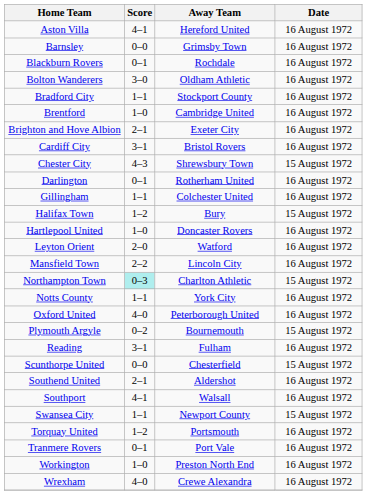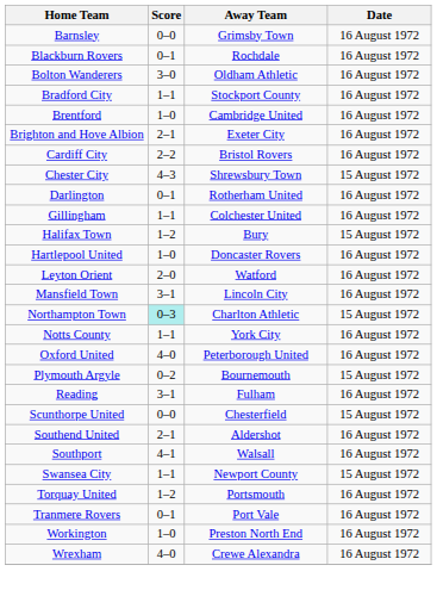- row: Aston Villa | 4–1 | Hereford United | 16 August 1972
Cardiff City | Score: 3–1 -> 2–2
Mansfield Town | Score: 2–2 -> 3–1
